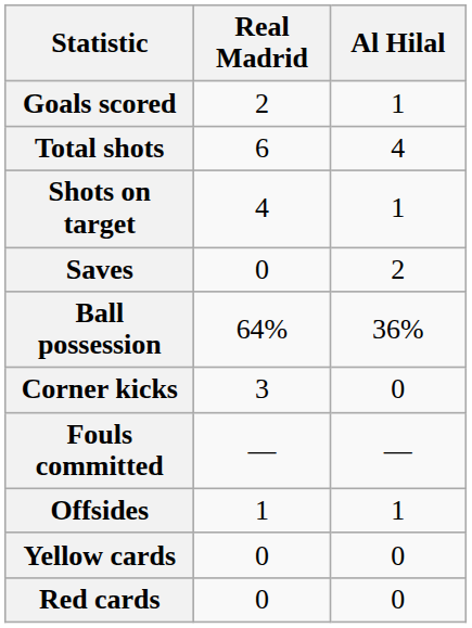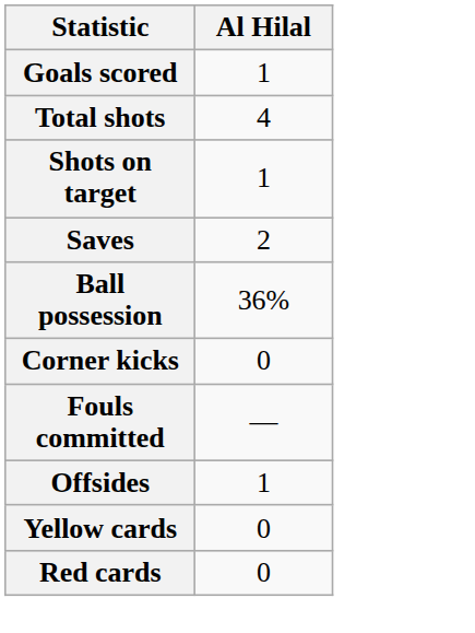- column: Real Madrid | 2 | 6 | 4 | 0 | 64% | 3 | — | 1 | 0 | 0
